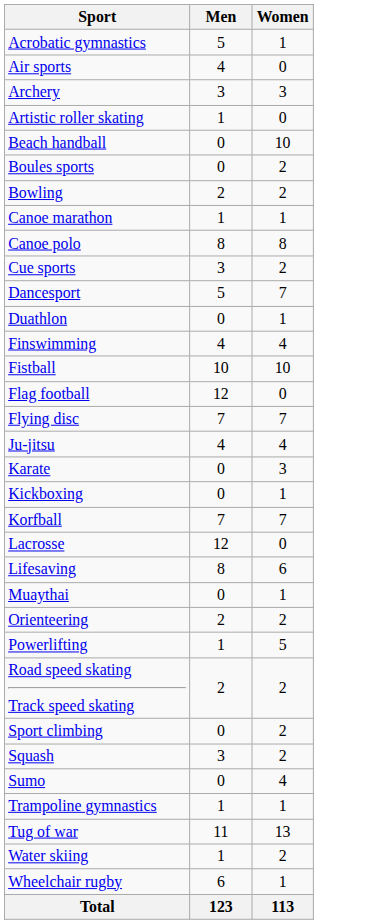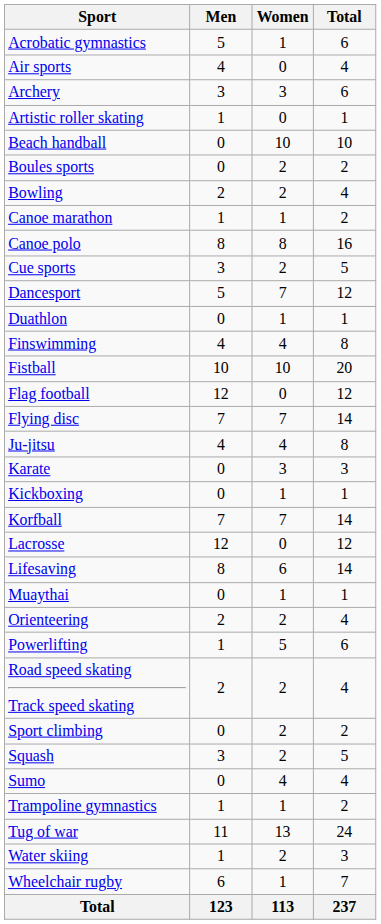+ column: Total | 6 | 4 | 6 | 1 | 10 | 2 | 4 | 2 | 16 | 5 | 12 | 1 | 8 | 20 | 12 | 14 | 8 | 3 | 1 | 14 | 12 | 14 | 1 | 4 | 6 | 4 | 2 | 5 | 4 | 2 | 24 | 3 | 7 | 237
